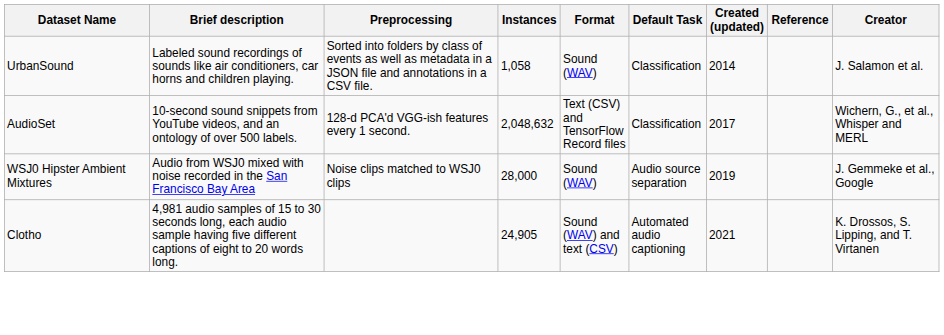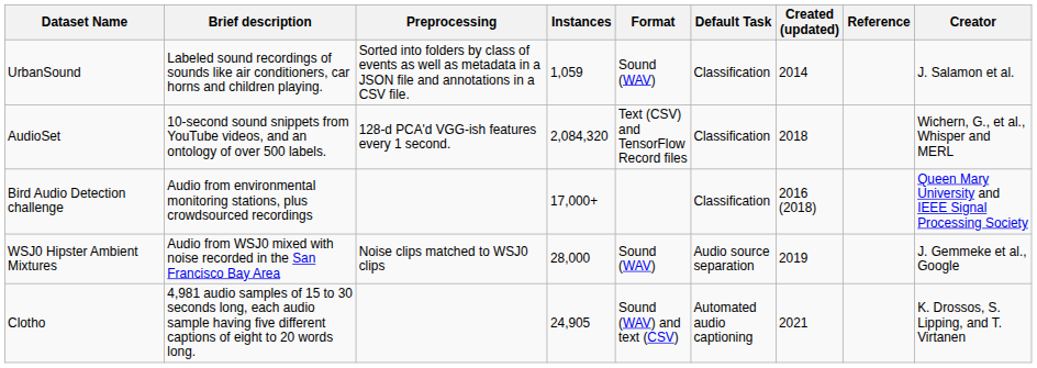UrbanSound | Instances: 1,058 -> 1,059
AudioSet | Instances: 2,048,632 -> 2,084,320
AudioSet | Created (updated): 2017 -> 2018
+ row: Bird Audio Detection challenge | Audio from environmental monitoring stations, plus crowdsourced recordings | 17,000+ | Classification | 2016 (2018) | Queen Mary University and IEEE Signal Processing Society
